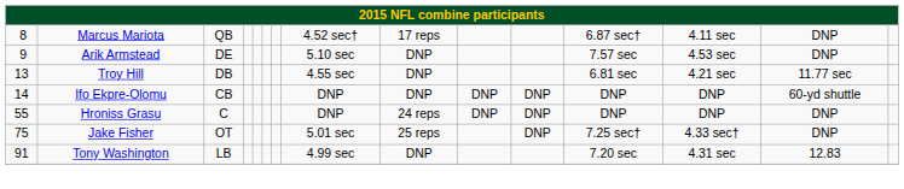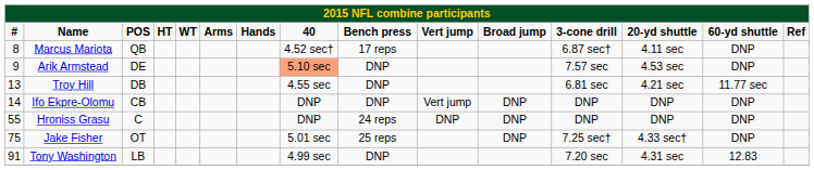+ row: # | Name | POS | HT | WT | Arms | Hands | 40 | Bench press | Vert jump | Broad jump | 3-cone drill | 20-yd shuttle | 60-yd shuttle | Ref
Arik Armstead | column 8: no background -> lightsalmon background
Ifo Ekpre-Olomu | column 10: DNP -> Vert jump
Ifo Ekpre-Olomu | column 14: 60-yd shuttle -> DNP
